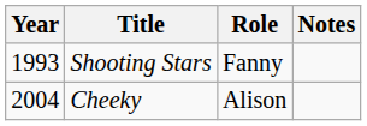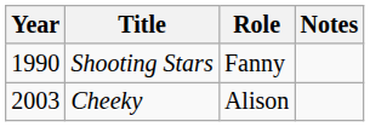Shooting Stars | Year: 1993 -> 1990
Cheeky | Year: 2004 -> 2003
